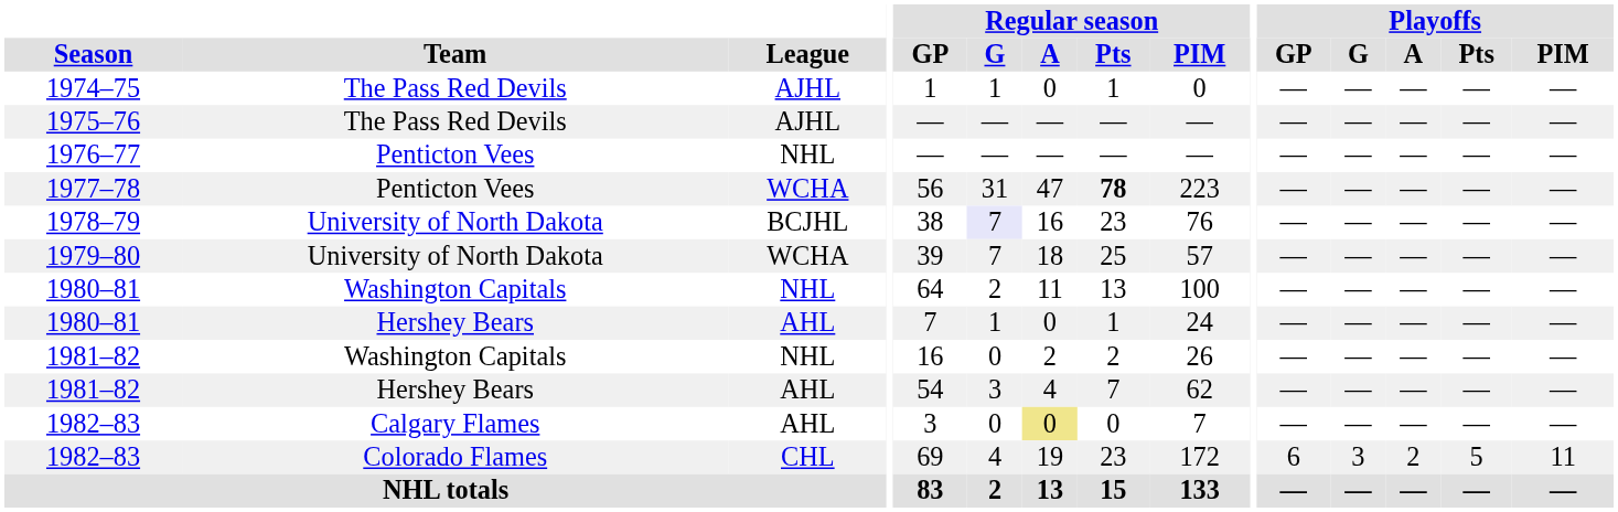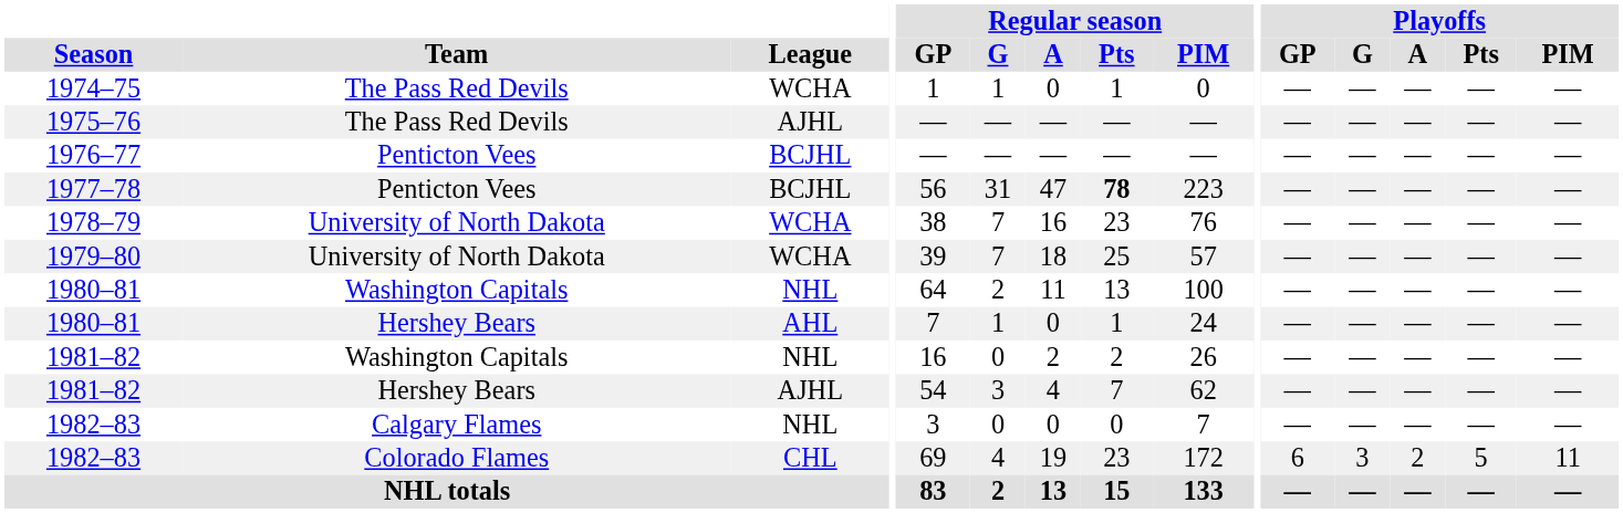1974–75 | League: AJHL -> WCHA
1976–77 | League: NHL -> BCJHL
1977–78 | League: WCHA -> BCJHL
1978–79 | League: BCJHL -> WCHA
1978–79 | Regular season / G: lavender background -> no background
1981–82 / Hershey Bears | League: AHL -> AJHL
1982–83 / Calgary Flames | League: AHL -> NHL
1982–83 / Calgary Flames | Regular season / A: khaki background -> no background
